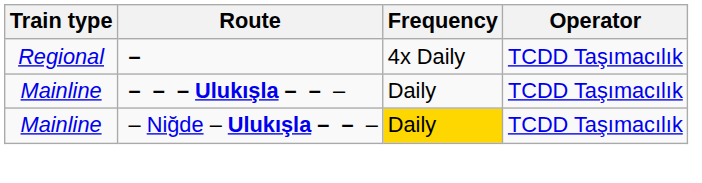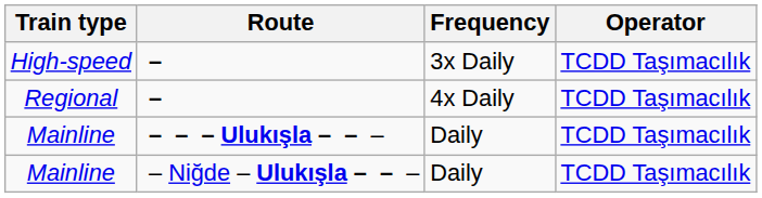+ row: High-speed | – | 3x Daily | TCDD Taşımacılık
Mainline / – Niğde – Ulukışla – – – | Frequency: gold background -> no background
